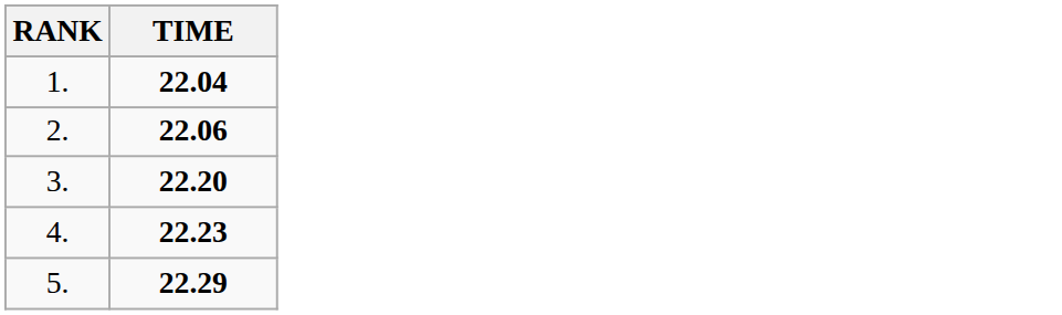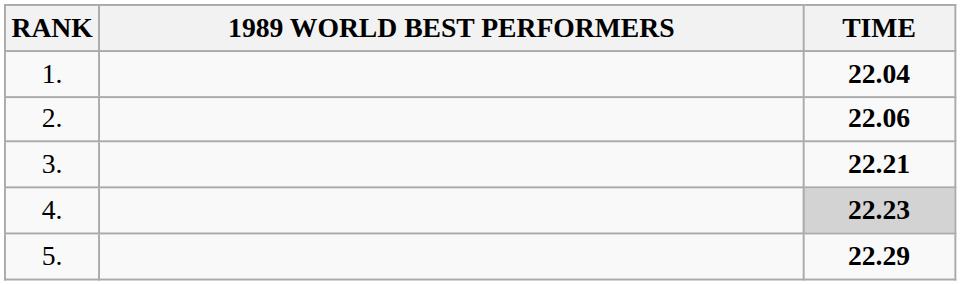+ column: 1989 WORLD BEST PERFORMERS
3. | TIME: 22.20 -> 22.21
4. | TIME: no background -> lightgrey background
